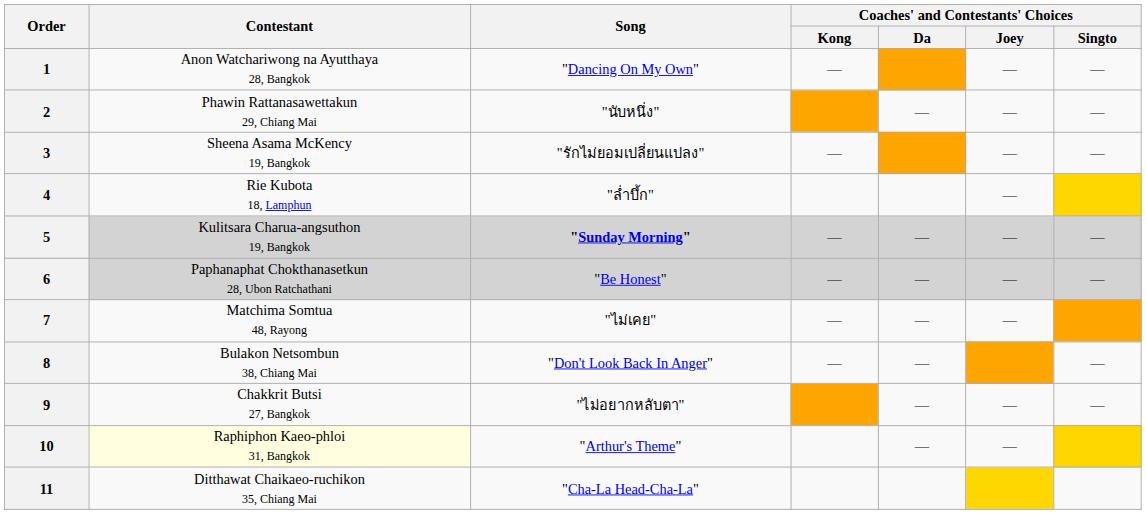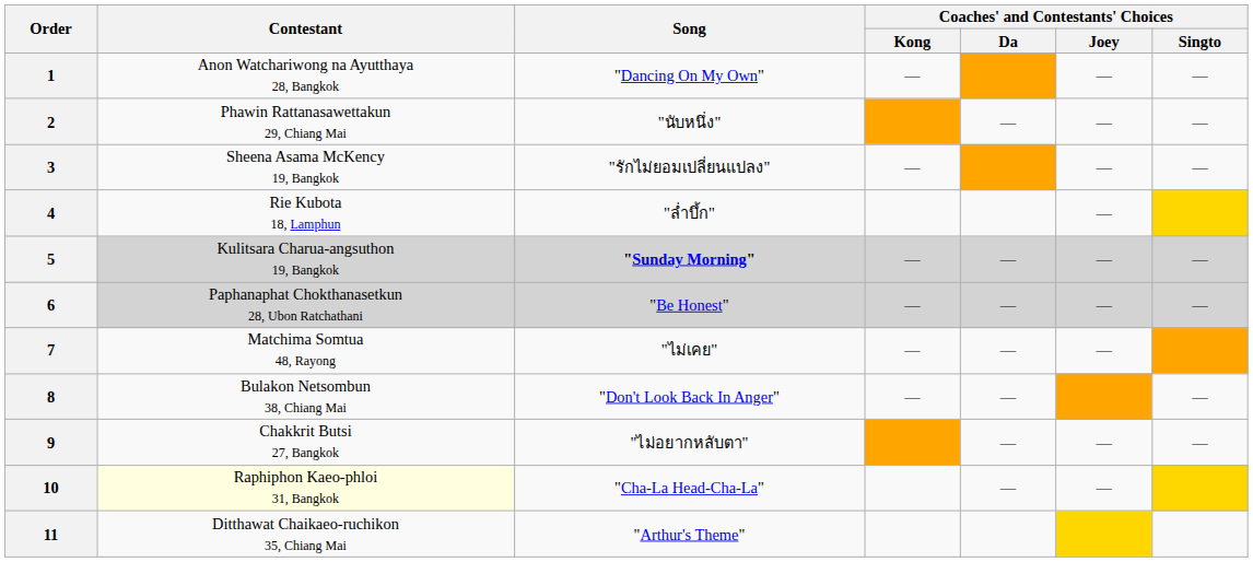10 | Song: "Arthur's Theme" -> "Cha-La Head-Cha-La"
11 | Song: "Cha-La Head-Cha-La" -> "Arthur's Theme"
